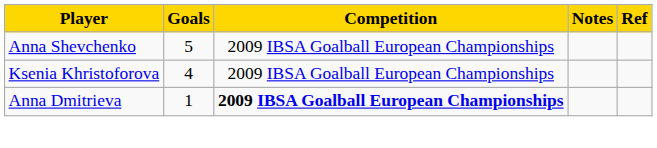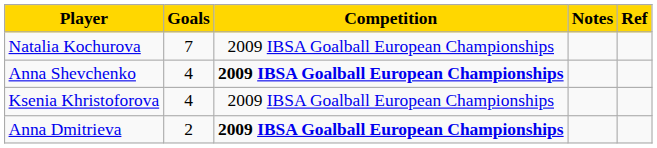+ row: Natalia Kochurova | 7 | 2009 IBSA Goalball European Championships
Anna Shevchenko | Goals: 5 -> 4
Anna Shevchenko | Competition: normal -> bold
Anna Dmitrieva | Goals: 1 -> 2
